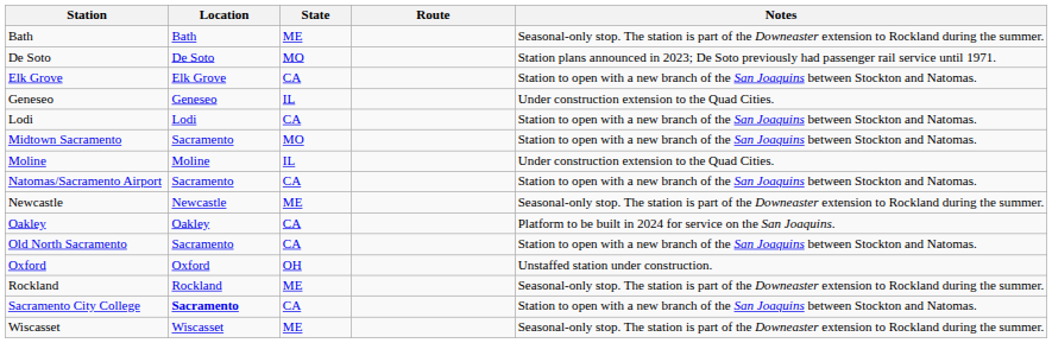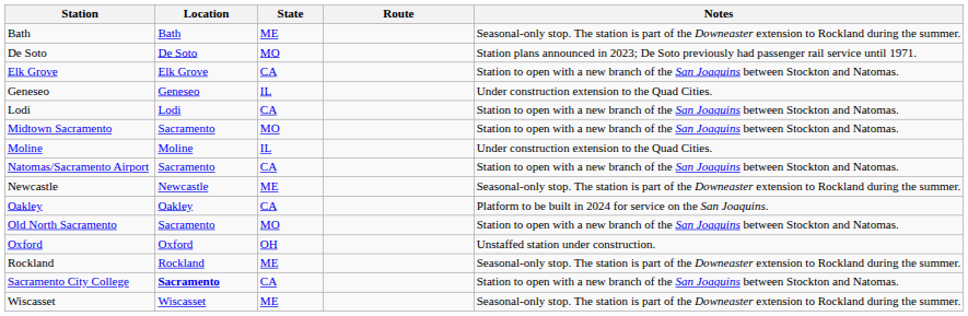Old North Sacramento | State: CA -> MO
